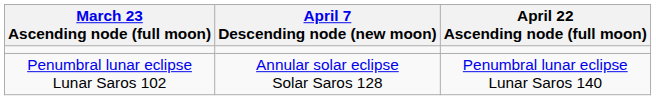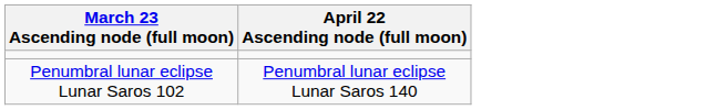- column: April 7 Descending node (new moon) | Annular solar eclipse Solar Saros 128
